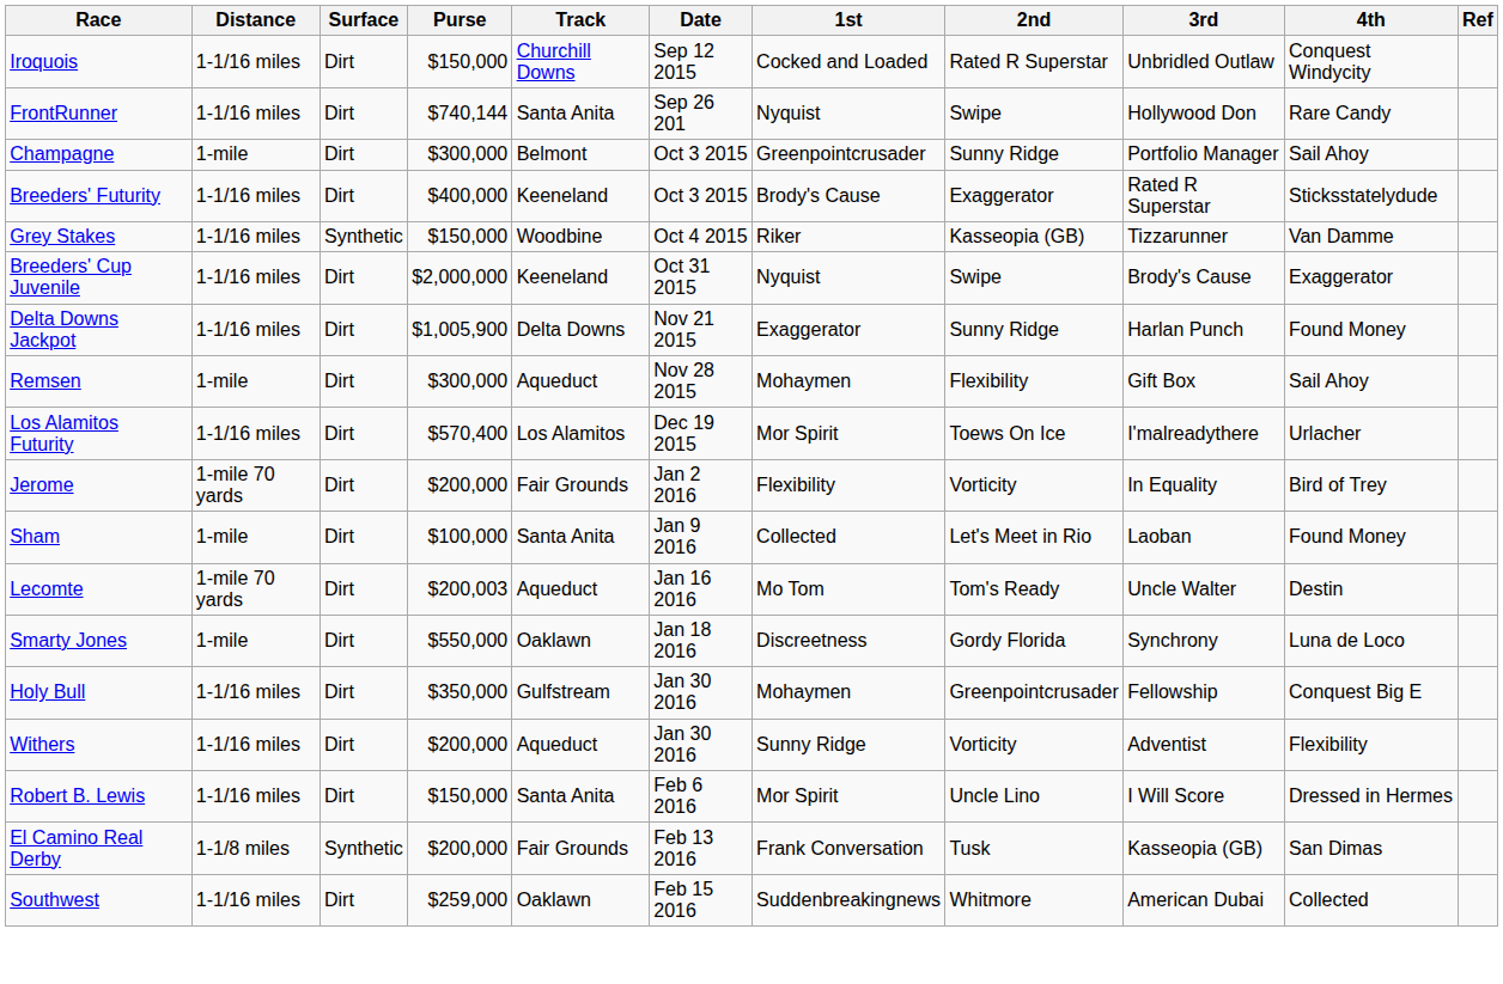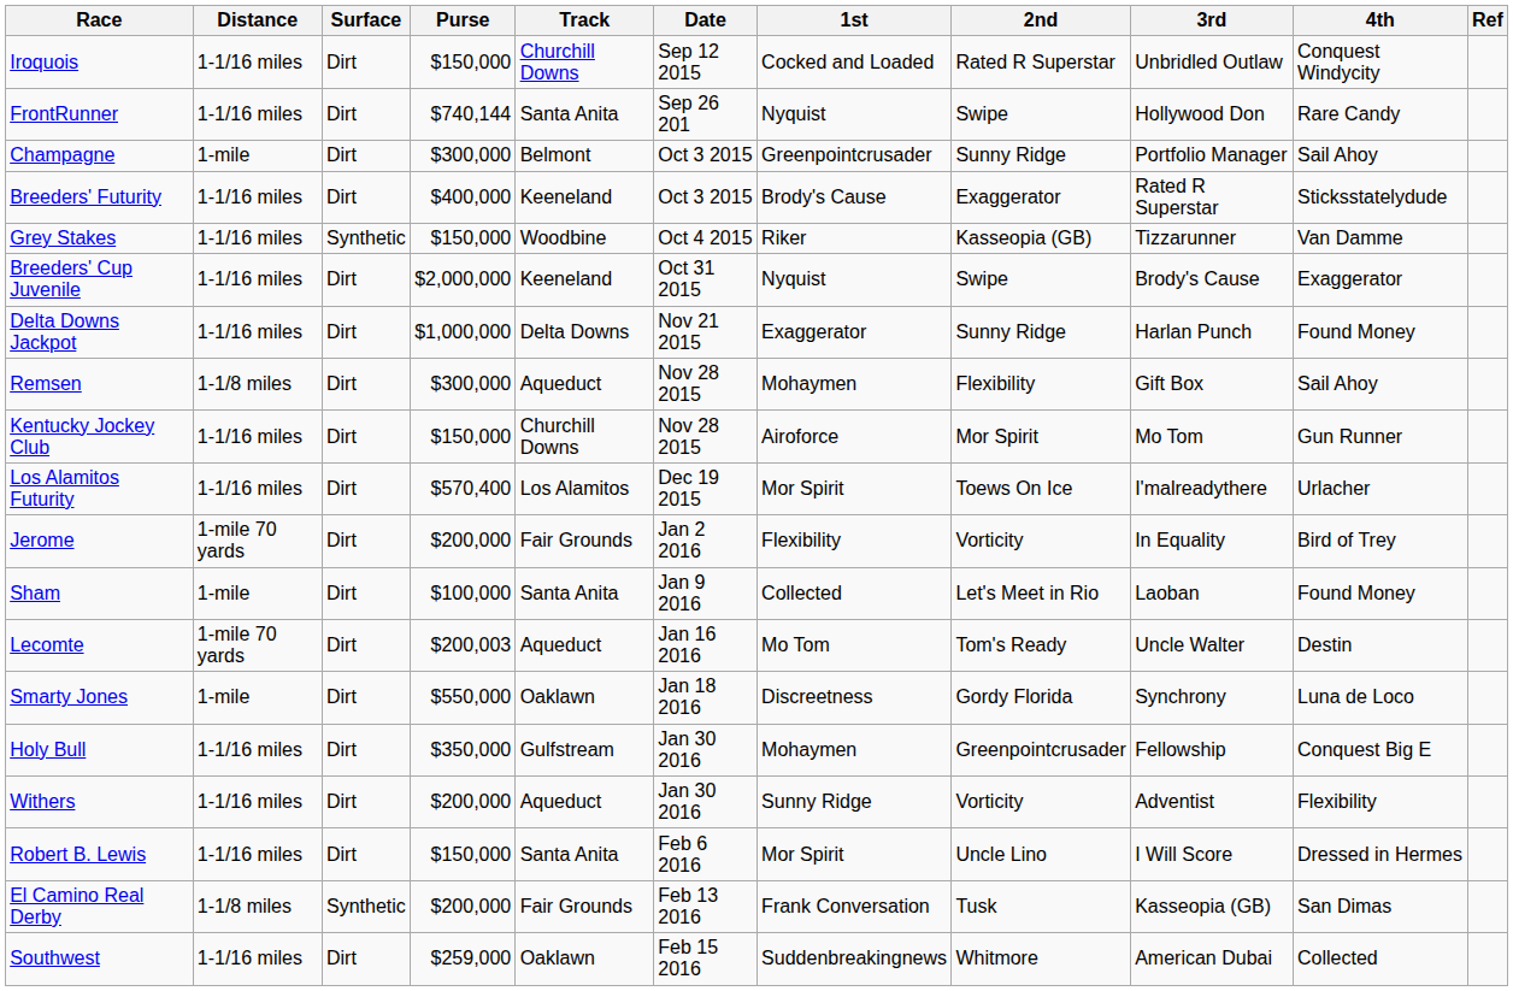Delta Downs Jackpot | Purse: $1,005,900 -> $1,000,000
Remsen | Distance: 1-mile -> 1-1/8 miles
+ row: Kentucky Jockey Club | 1-1/16 miles | Dirt | $150,000 | Churchill Downs | Nov 28 2015 | Airoforce | Mor Spirit | Mo Tom | Gun Runner
